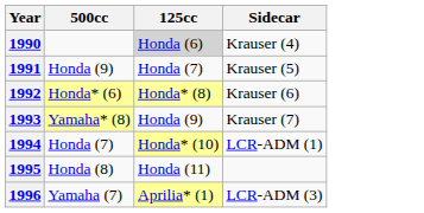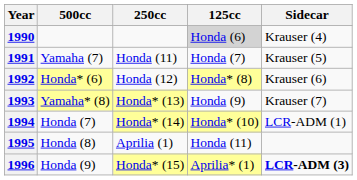+ column: 250cc | Honda (11) | Honda (12) | Honda* (13) | Honda* (14) | Aprilia (1) | Honda* (15)
1991 | 500cc: Honda (9) -> Yamaha (7)
1996 | 500cc: Yamaha (7) -> Honda (9)
1996 | Sidecar: normal -> bold
